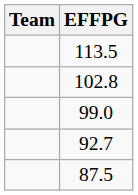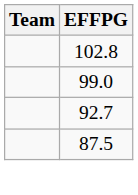- row: 113.5
